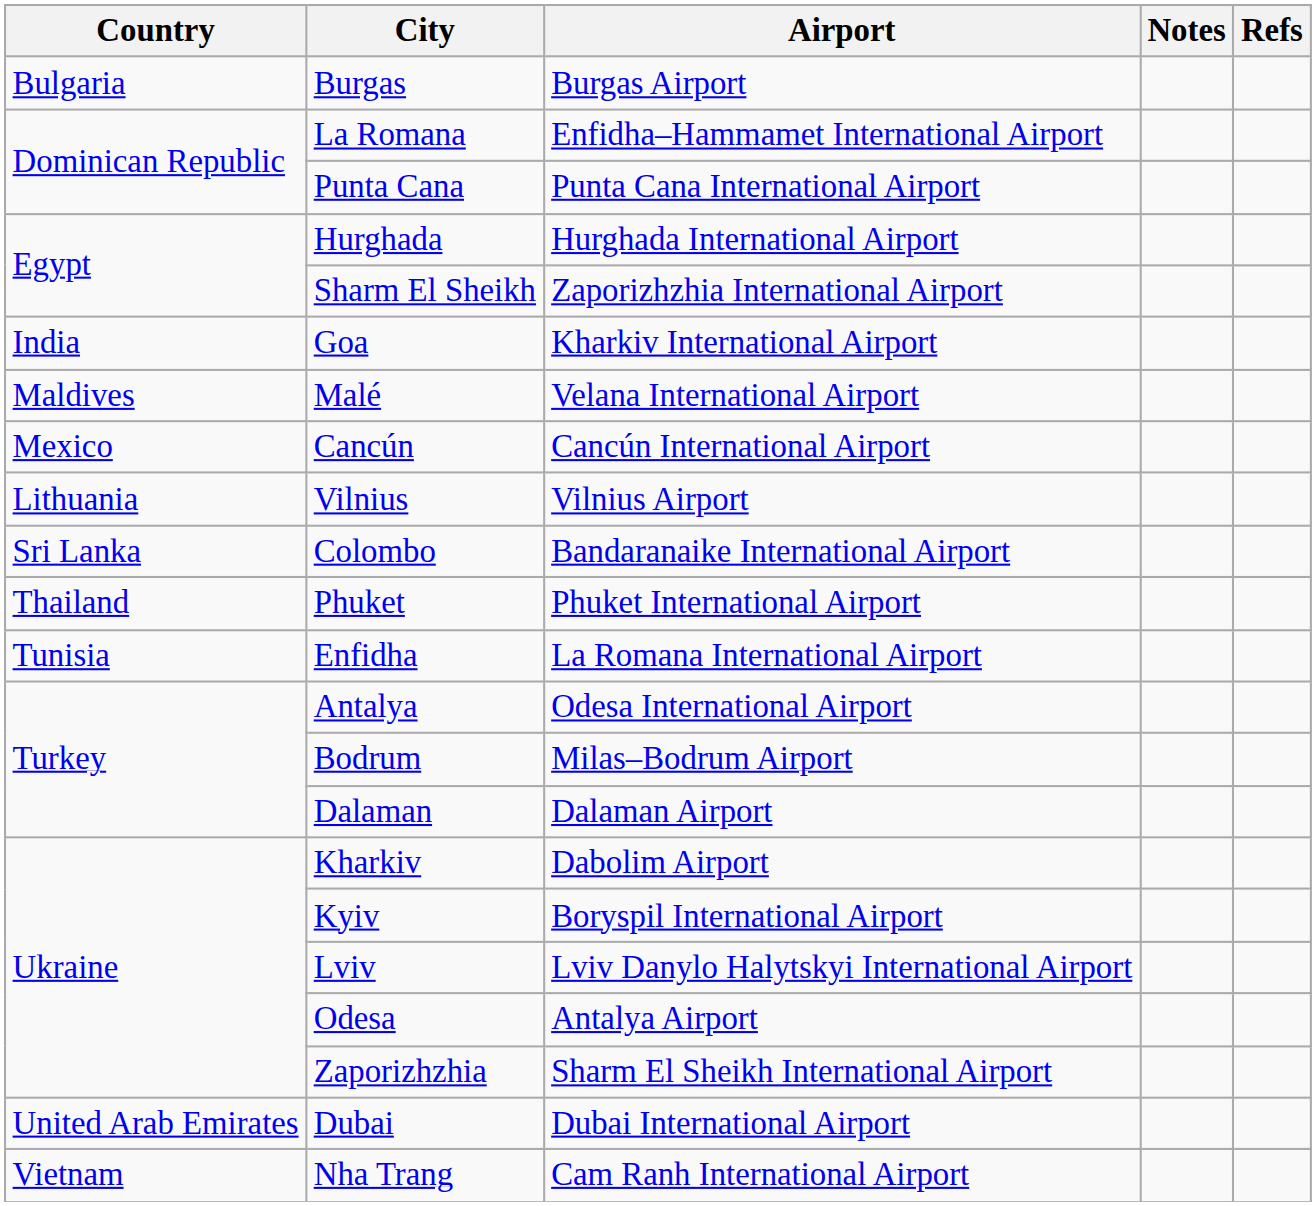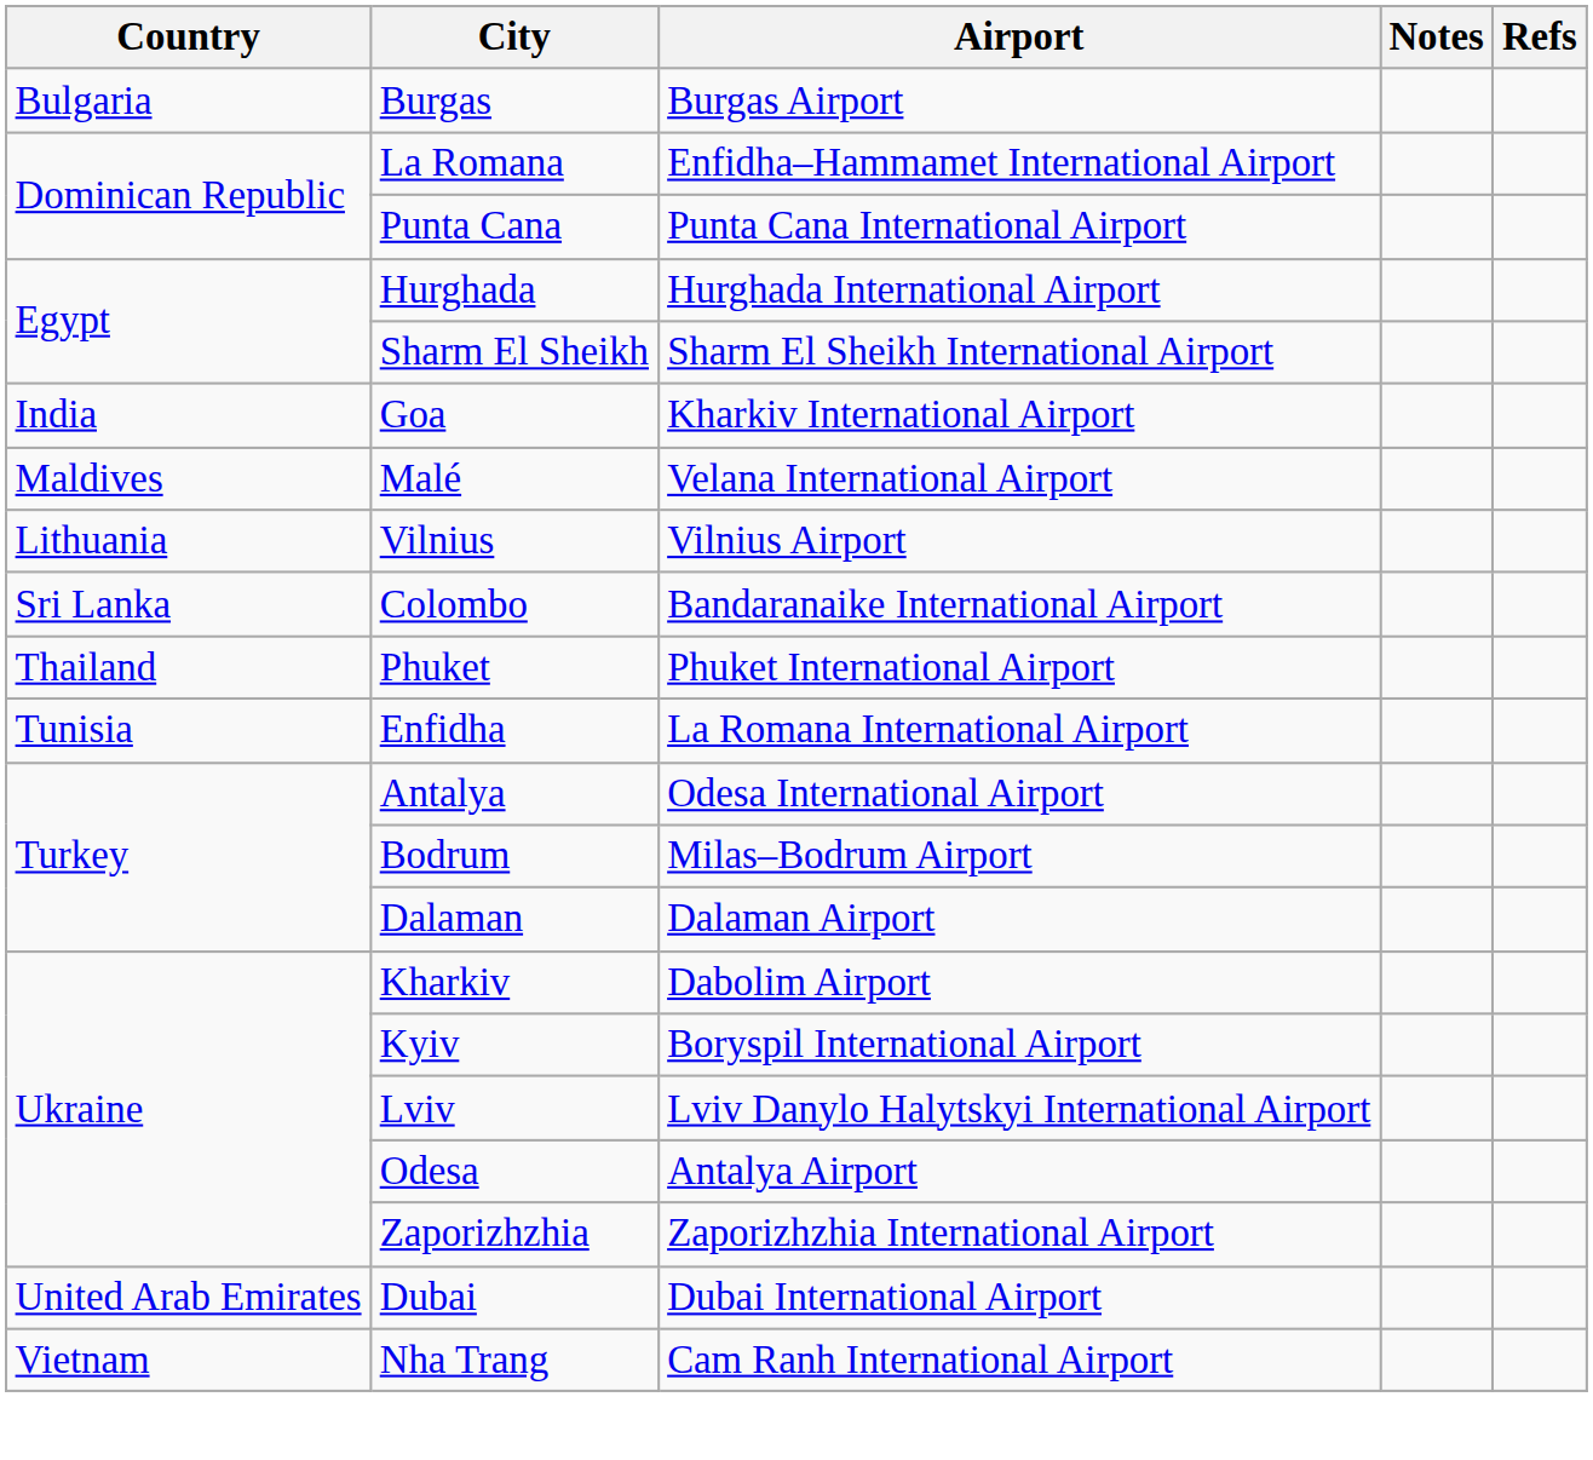Sharm El Sheikh | Airport: Zaporizhzhia International Airport -> Sharm El Sheikh International Airport
- row: Mexico | Cancún | Cancún International Airport
Zaporizhzhia | Airport: Sharm El Sheikh International Airport -> Zaporizhzhia International Airport
